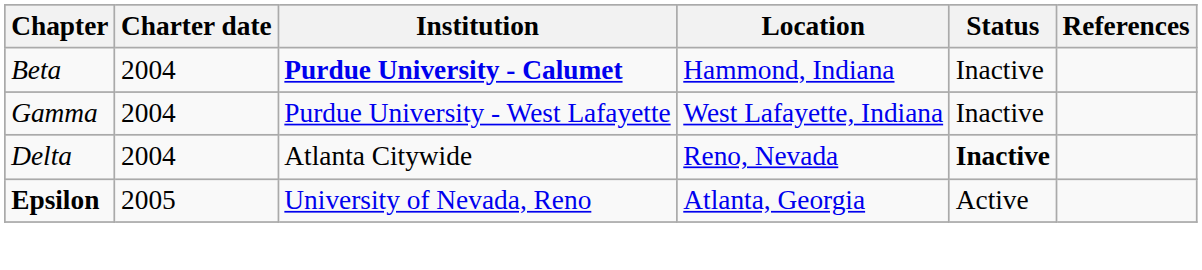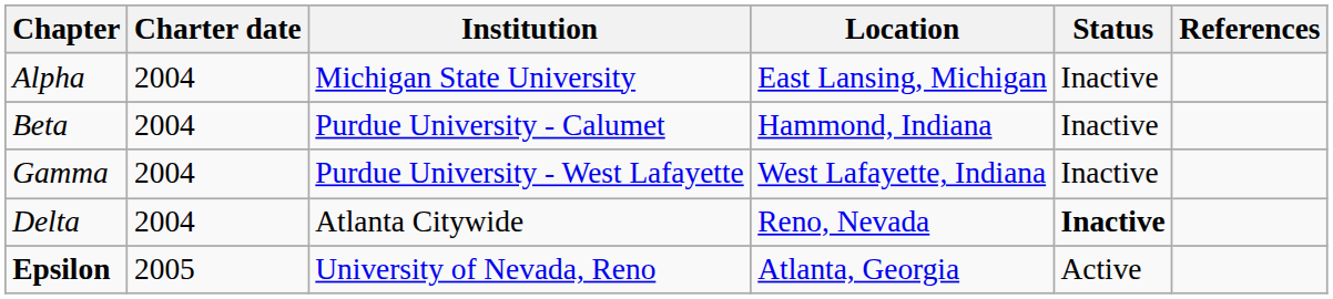+ row: Alpha | 2004 | Michigan State University | East Lansing, Michigan | Inactive
Beta | Institution: bold -> normal
